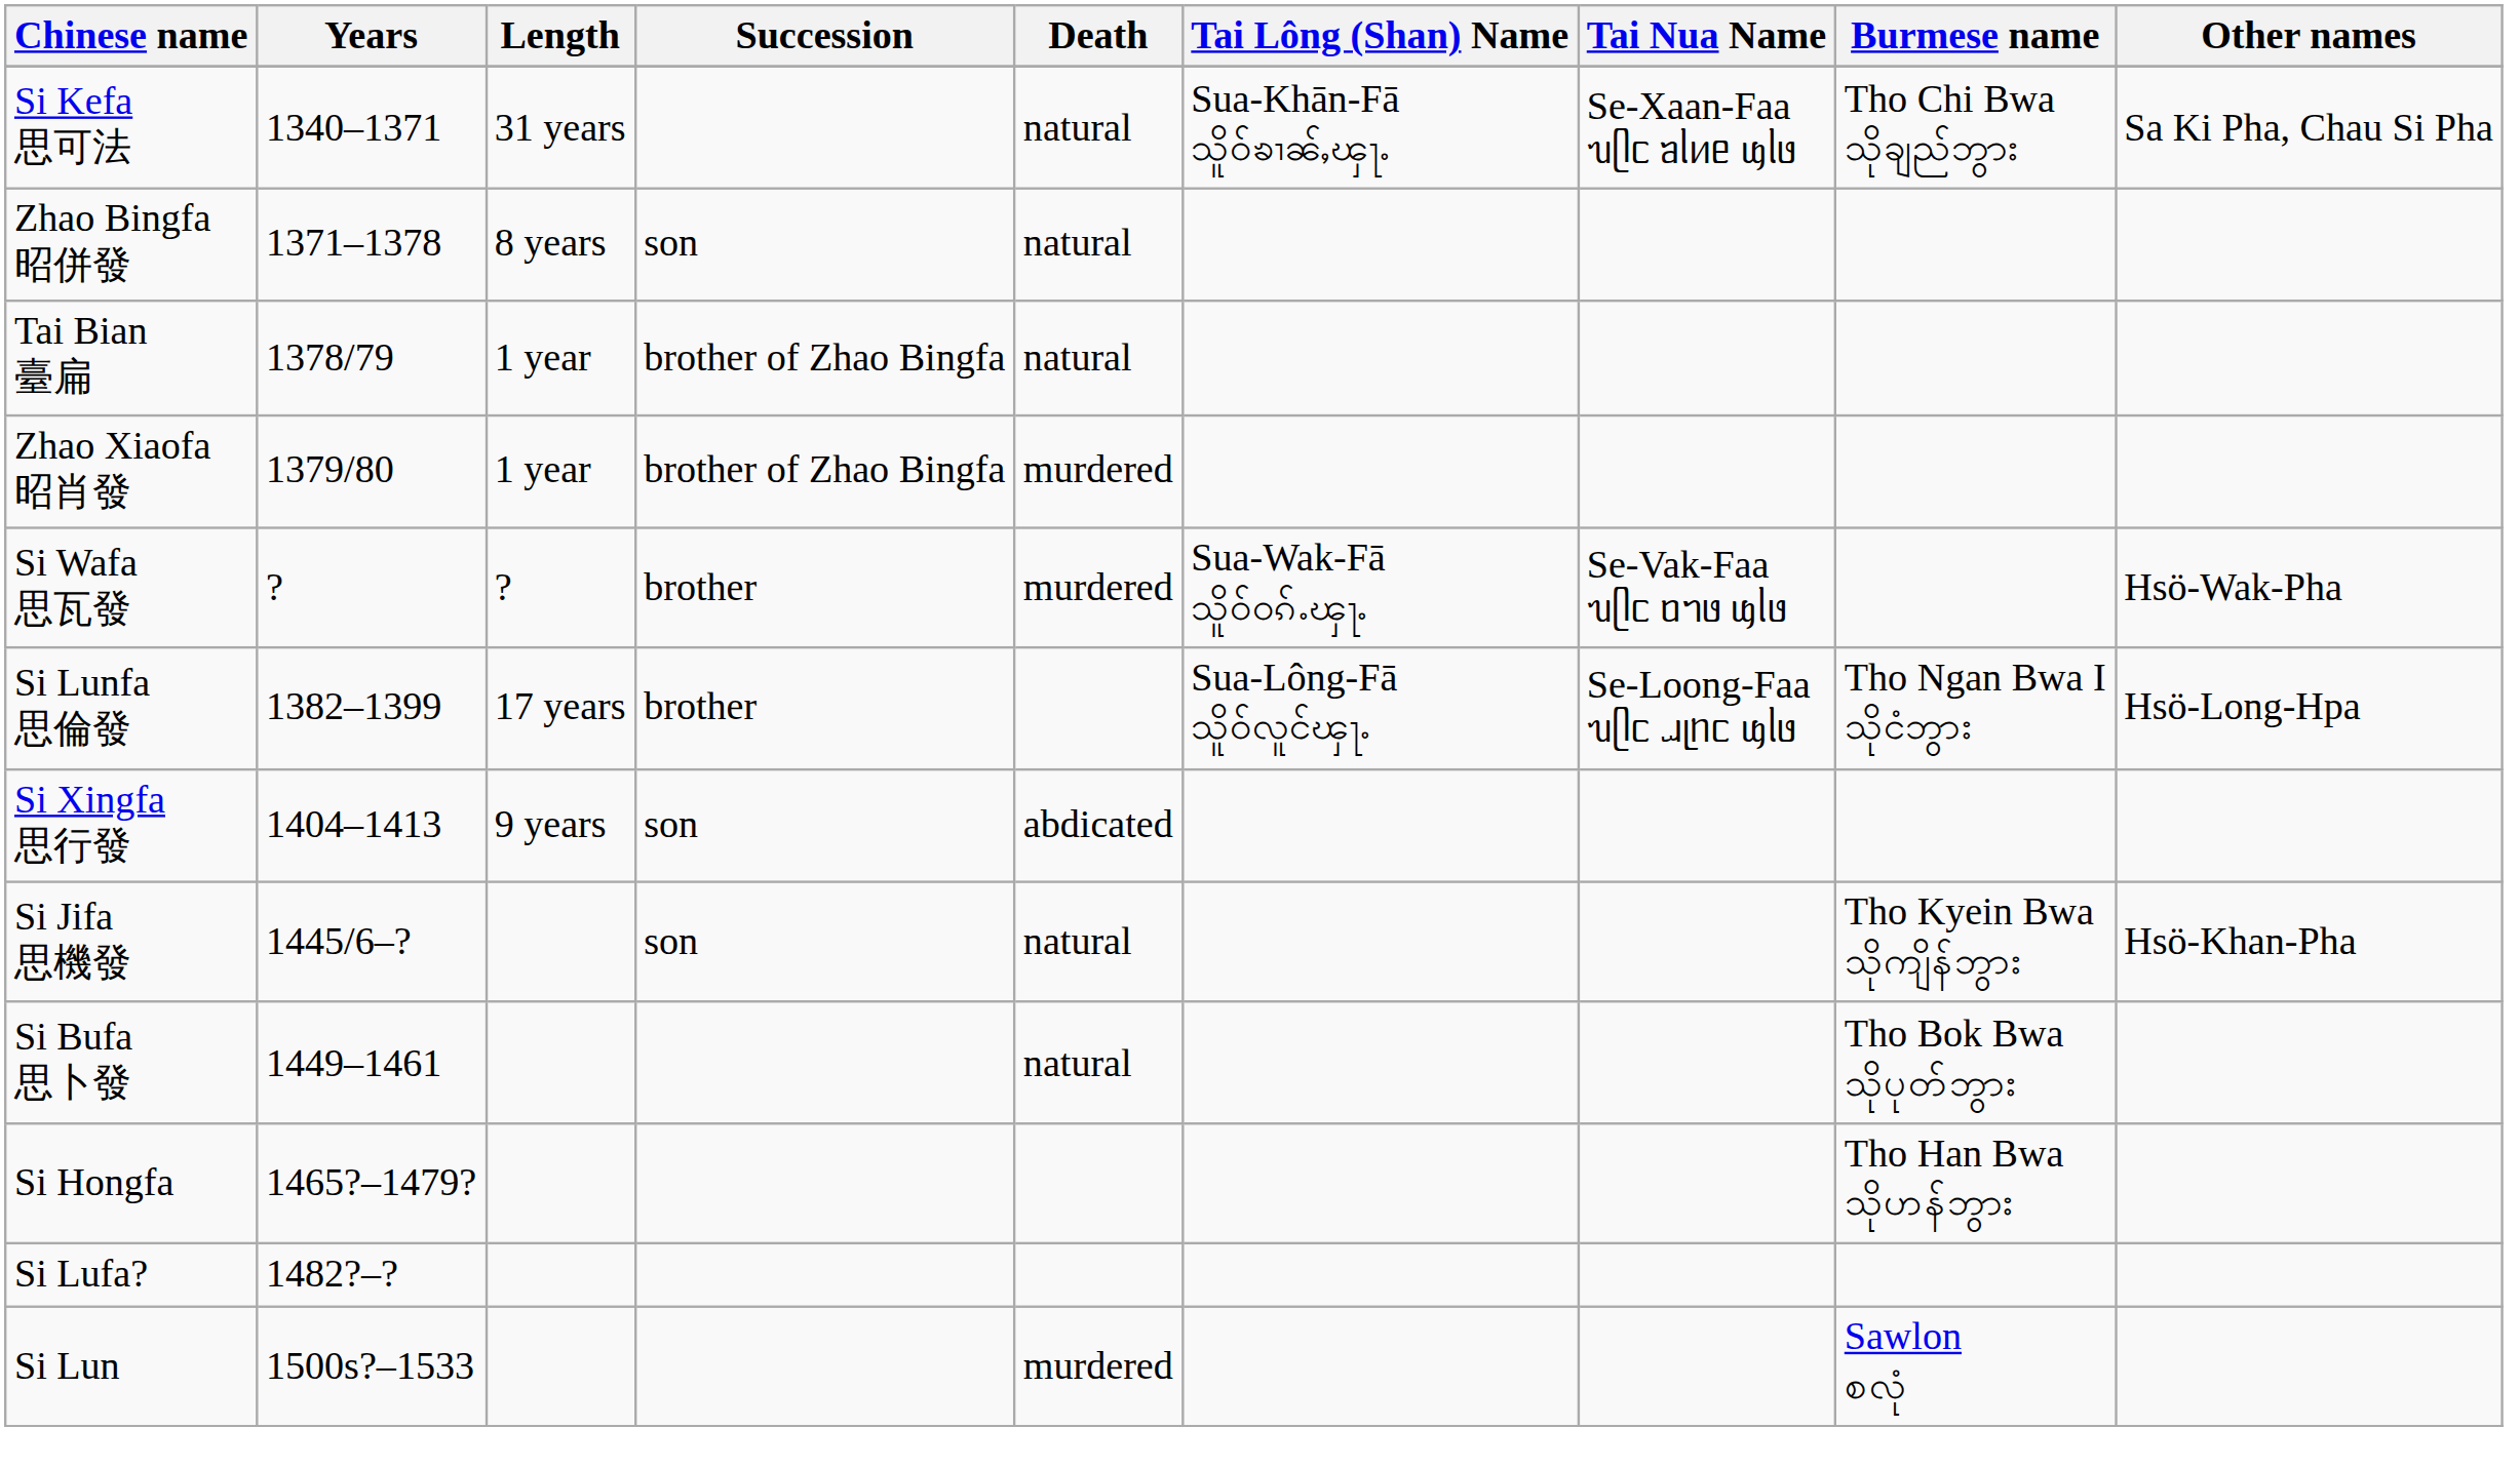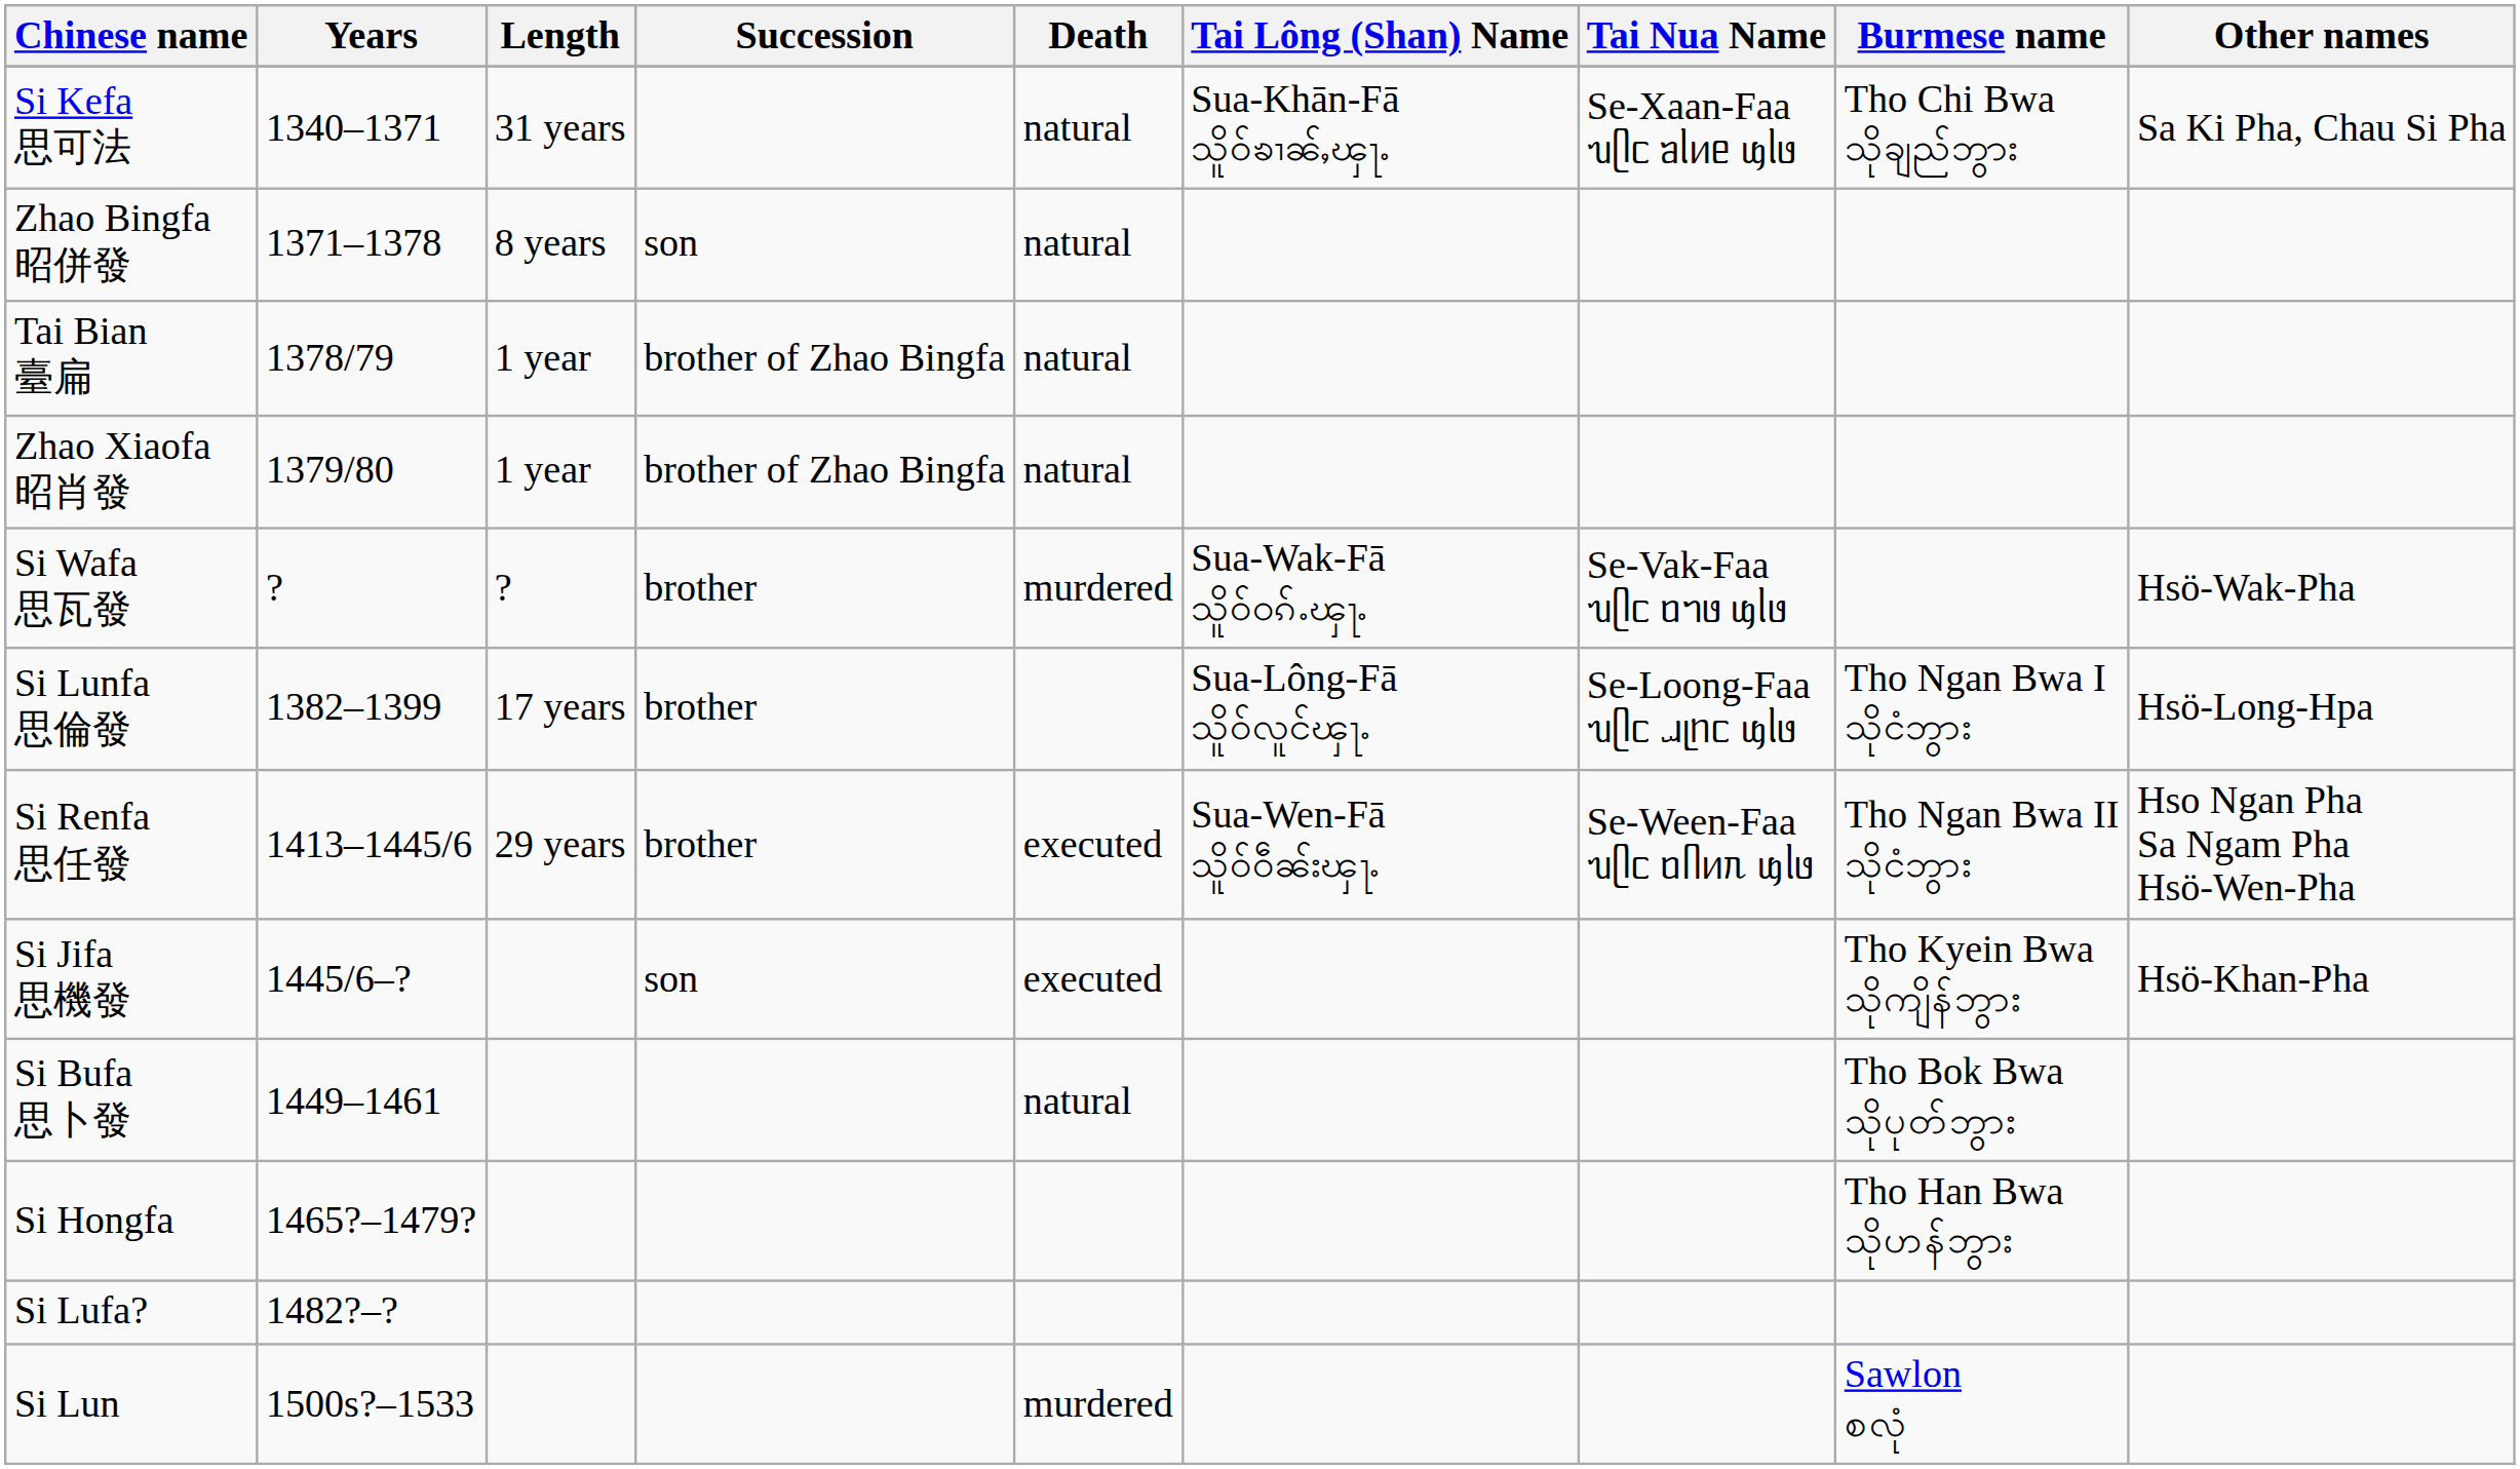Zhao Xiaofa 昭肖發 | Death: murdered -> natural
- row: Si Xingfa 思行發 | 1404–1413 | 9 years | son | abdicated
+ row: Si Renfa 思任發 | 1413–1445/6 | 29 years | brother | executed | Sua-Wen-Fā သိူဝ်ဝဵၼ်းၾႃႉ | Se-Ween-Faa ᥔᥫᥴ ᥝᥥᥢᥰ ᥜᥣᥳ | Tho Ngan Bwa II သိုငံဘွား | Hso Ngan Pha Sa Ngam Pha Hsö-Wen-Pha
Si Jifa 思機發 | Death: natural -> executed
